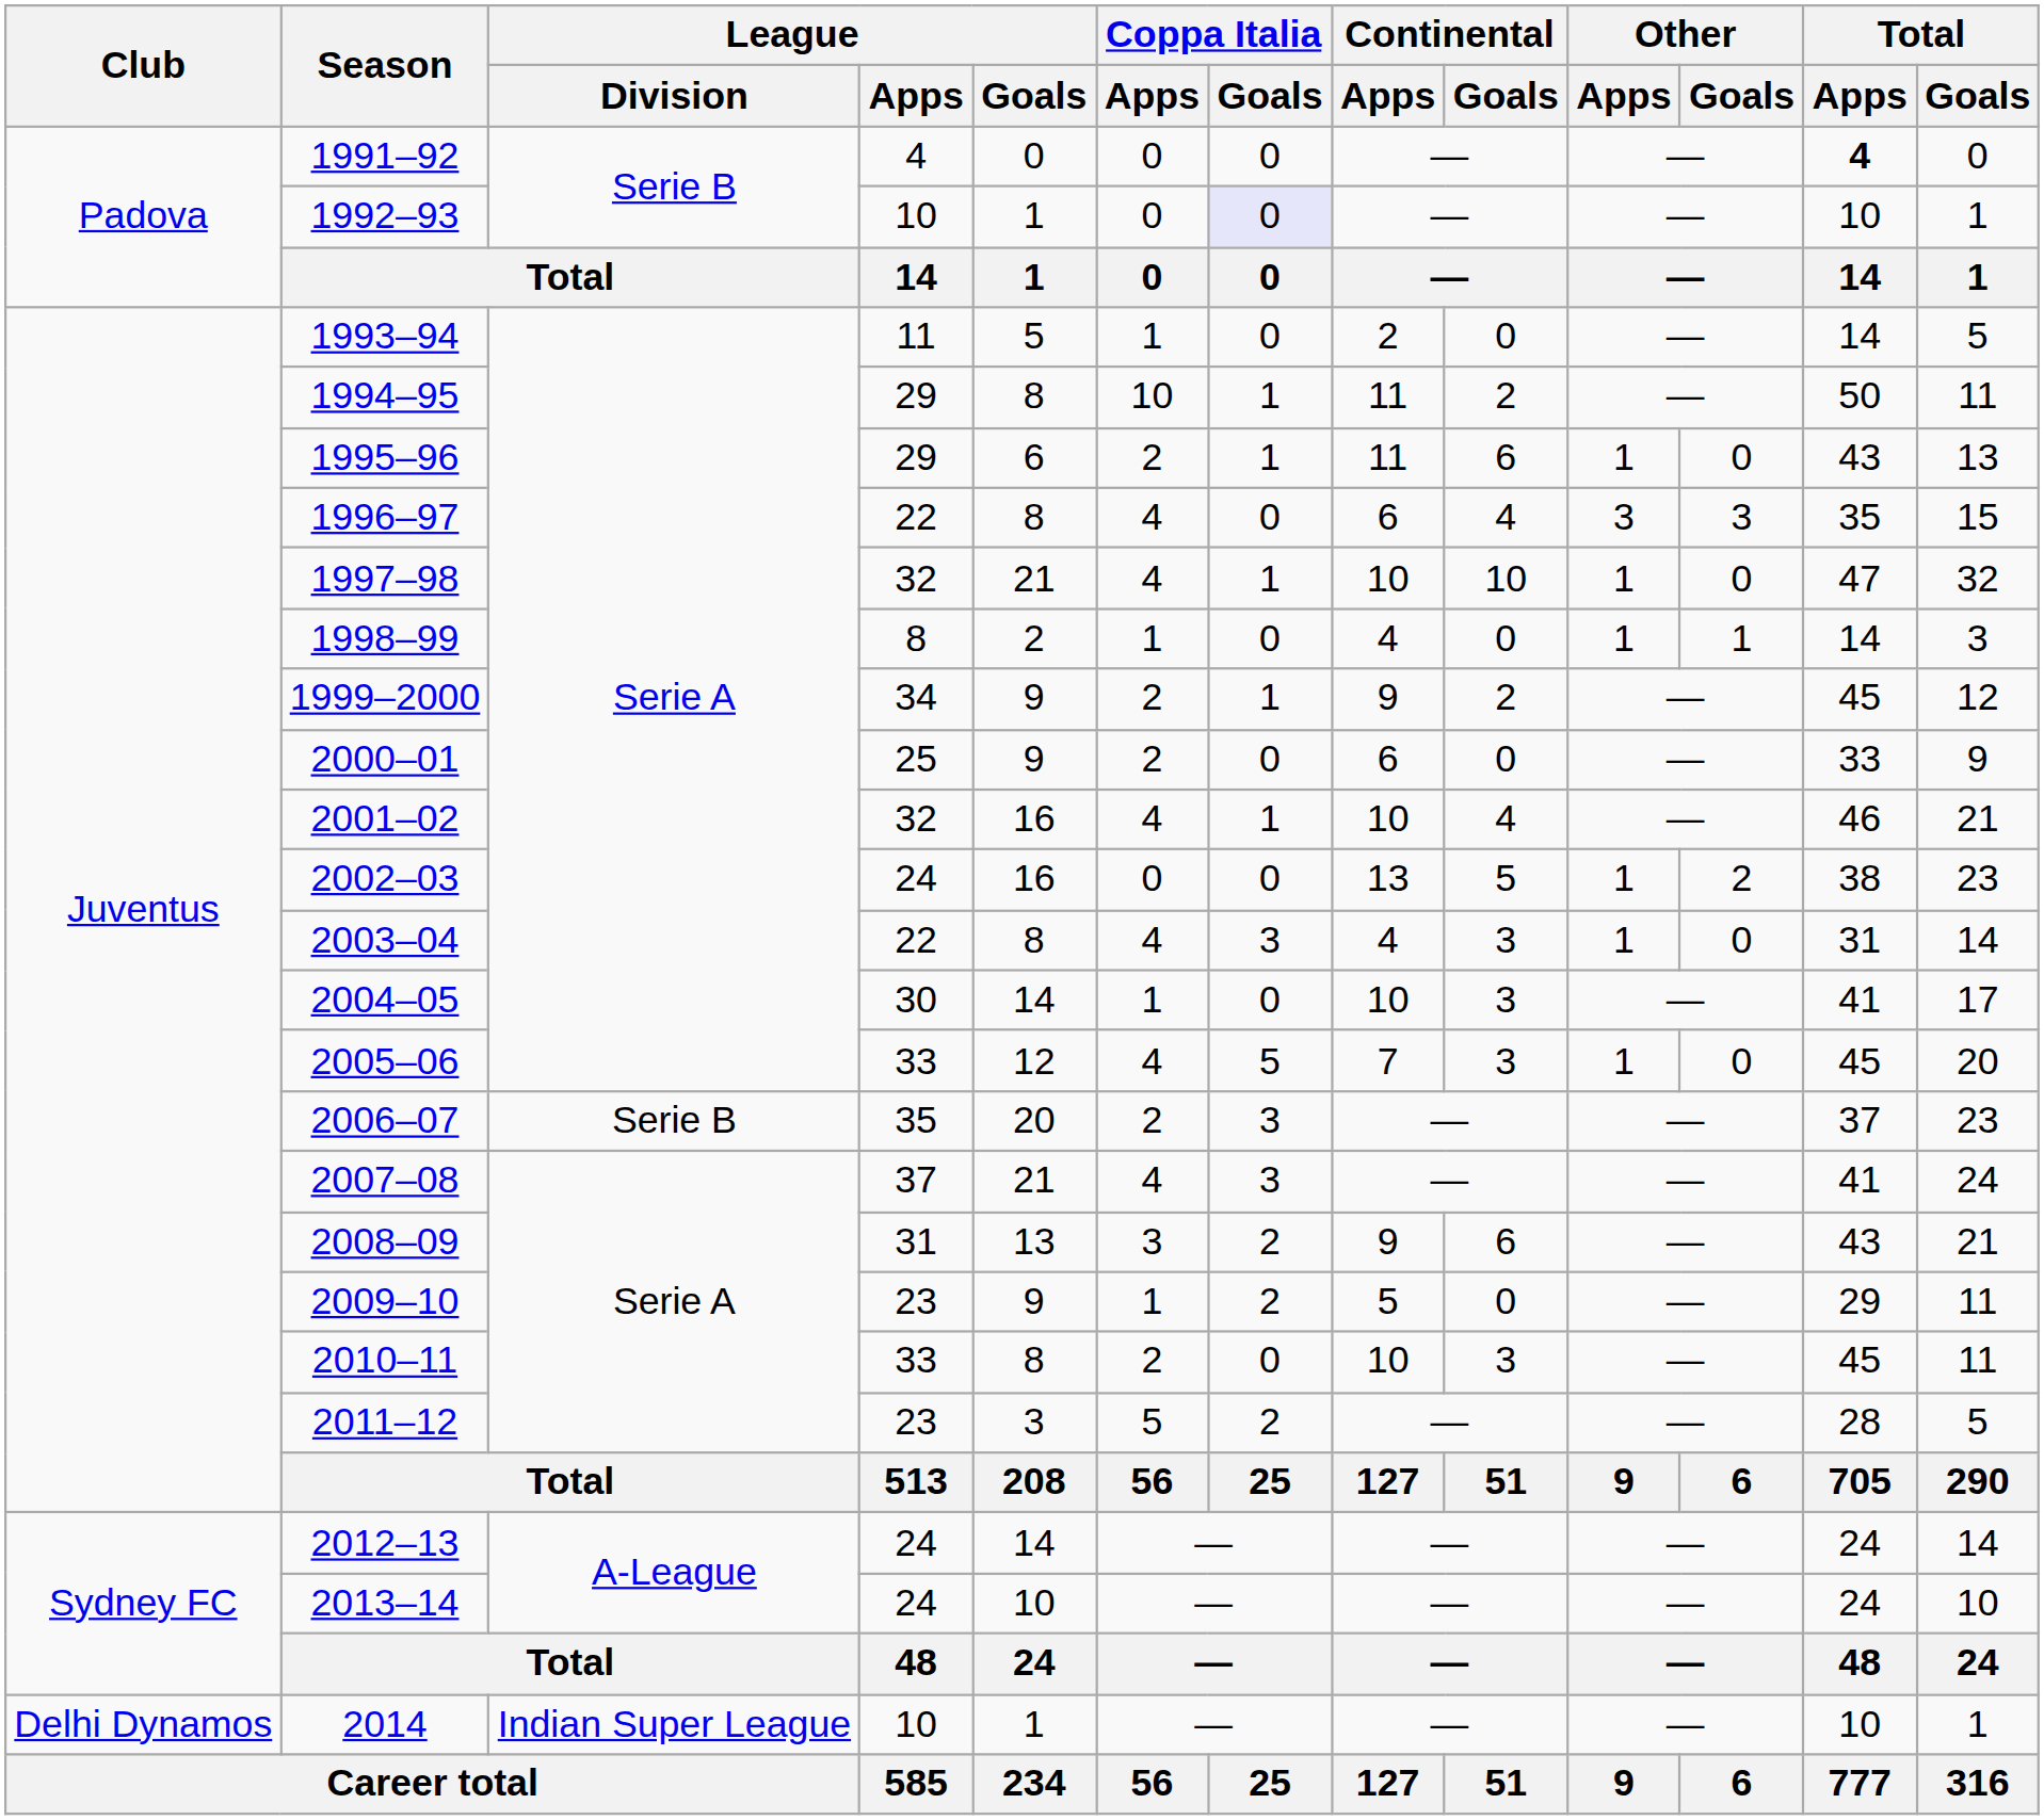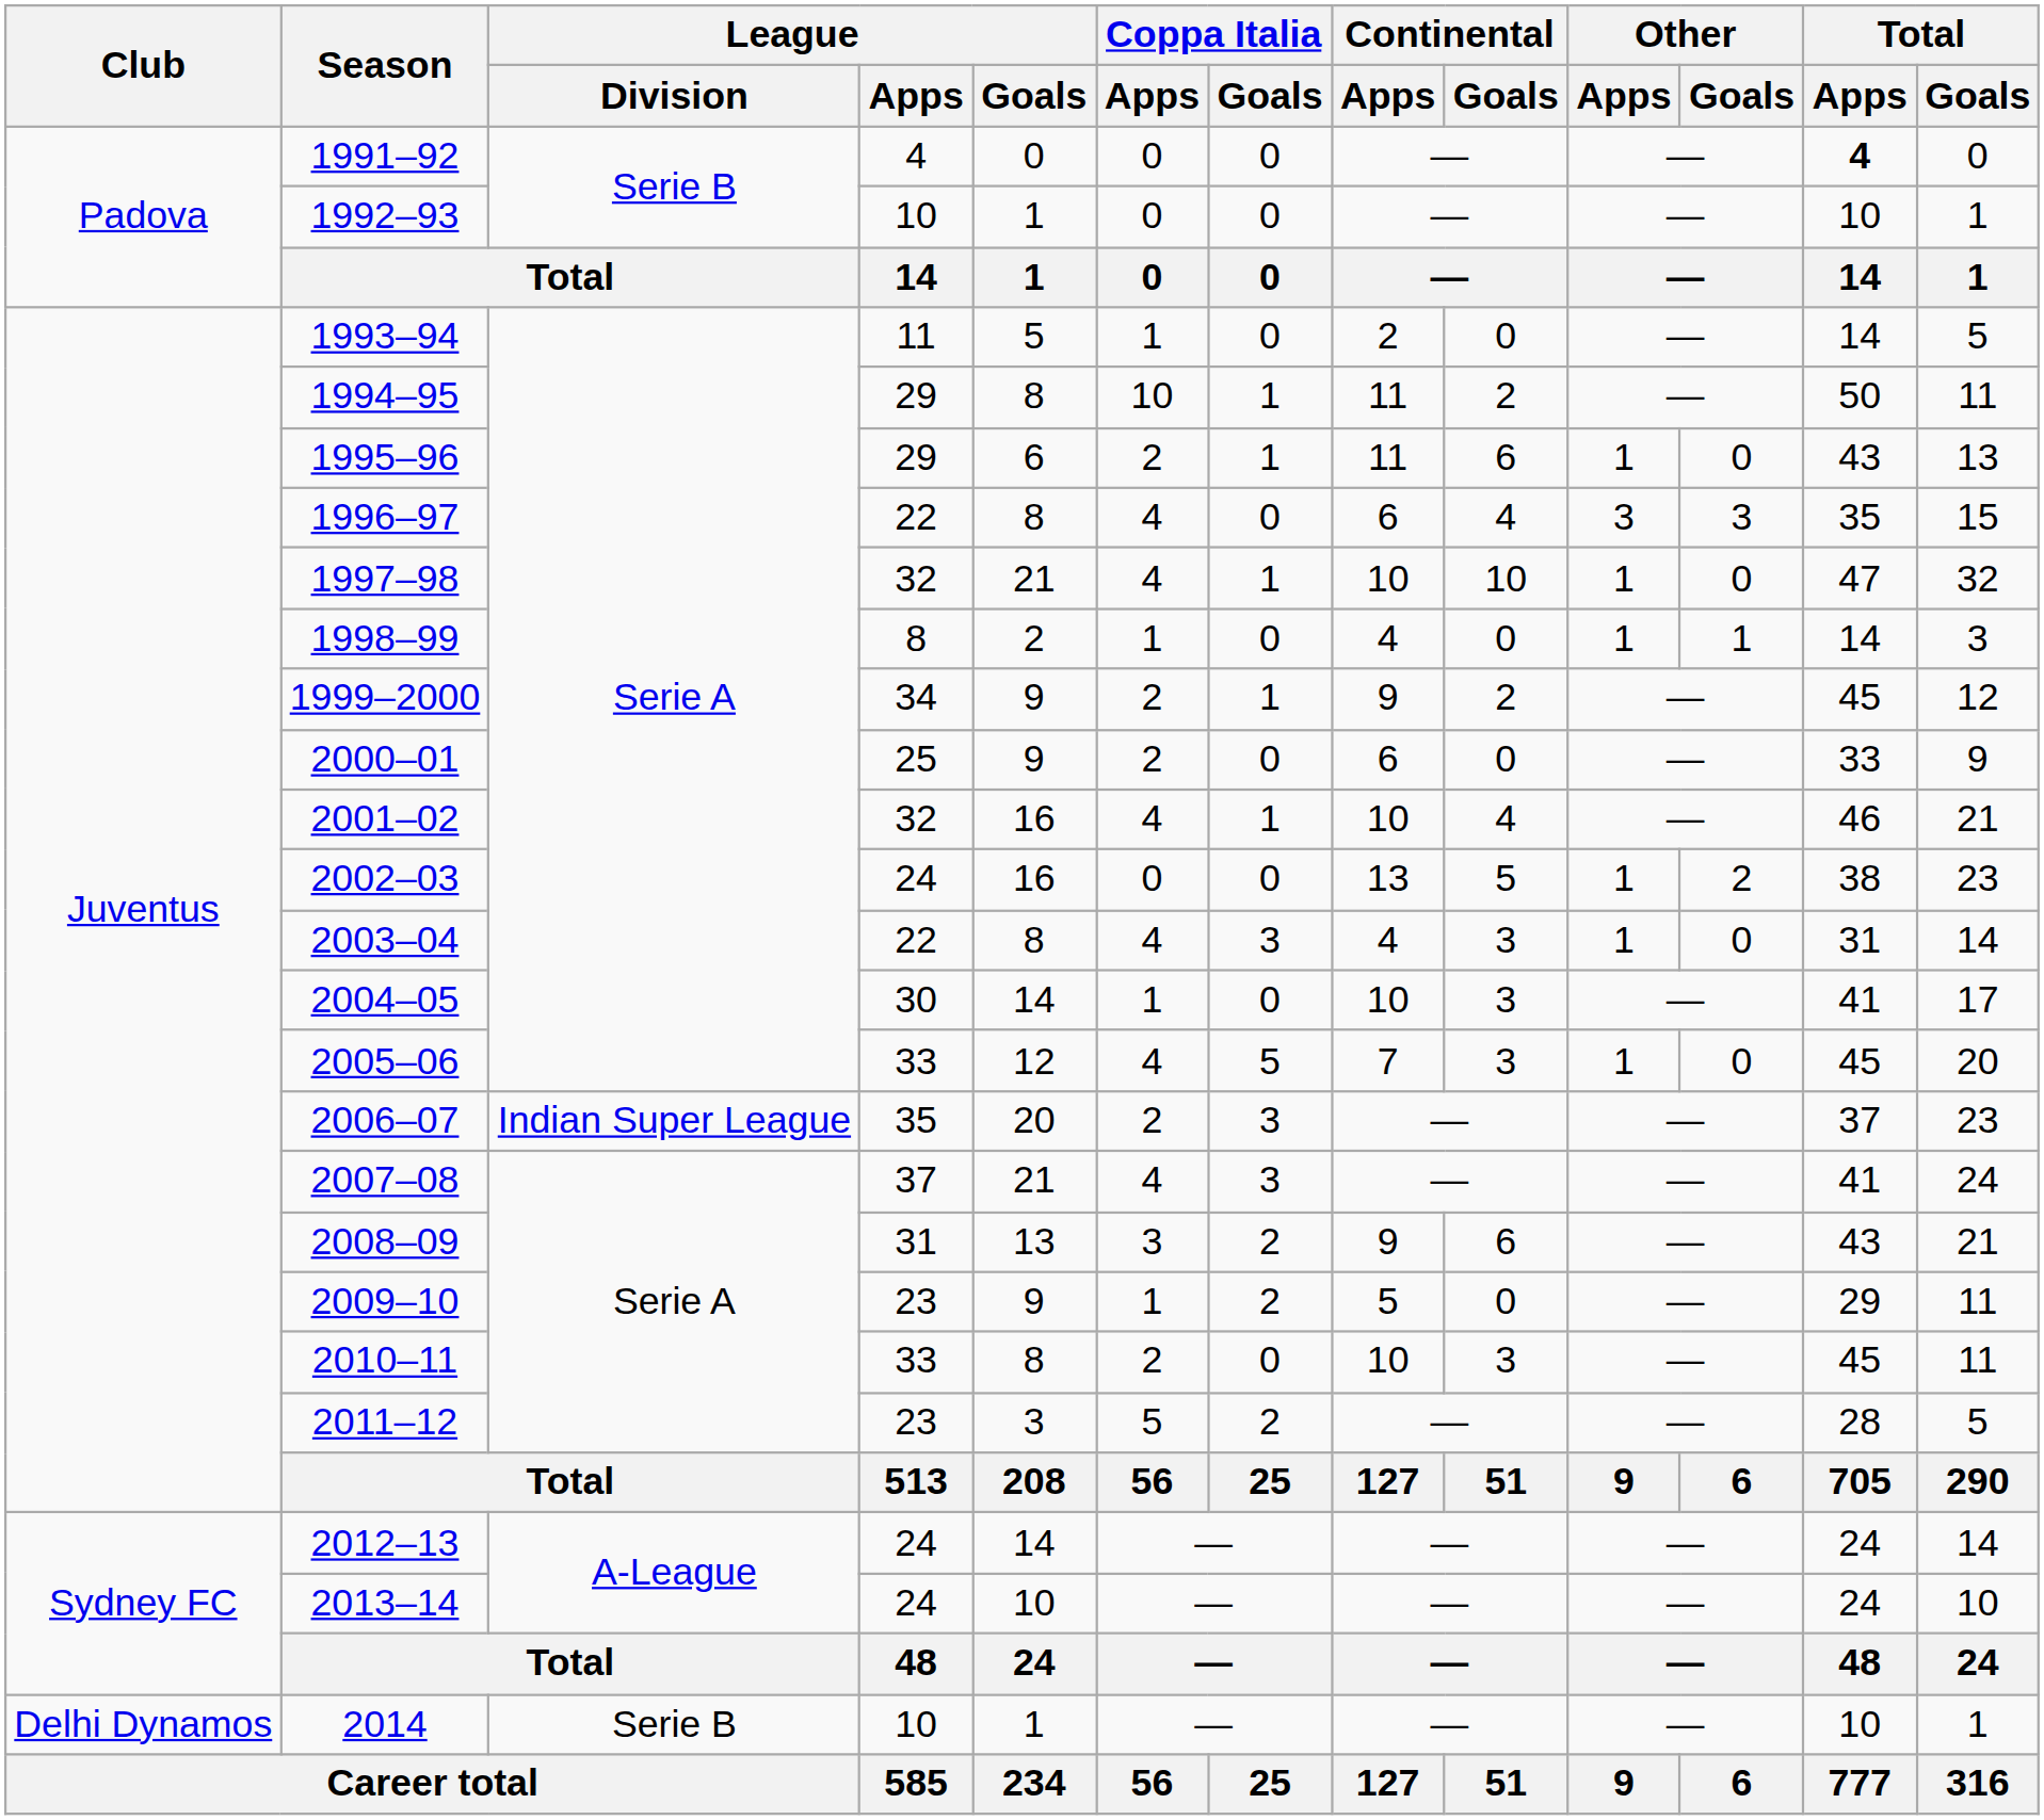1992–93 | Coppa Italia / Goals: lavender background -> no background
2006–07 | League / Division: Serie B -> Indian Super League
2014 | League / Division: Indian Super League -> Serie B
